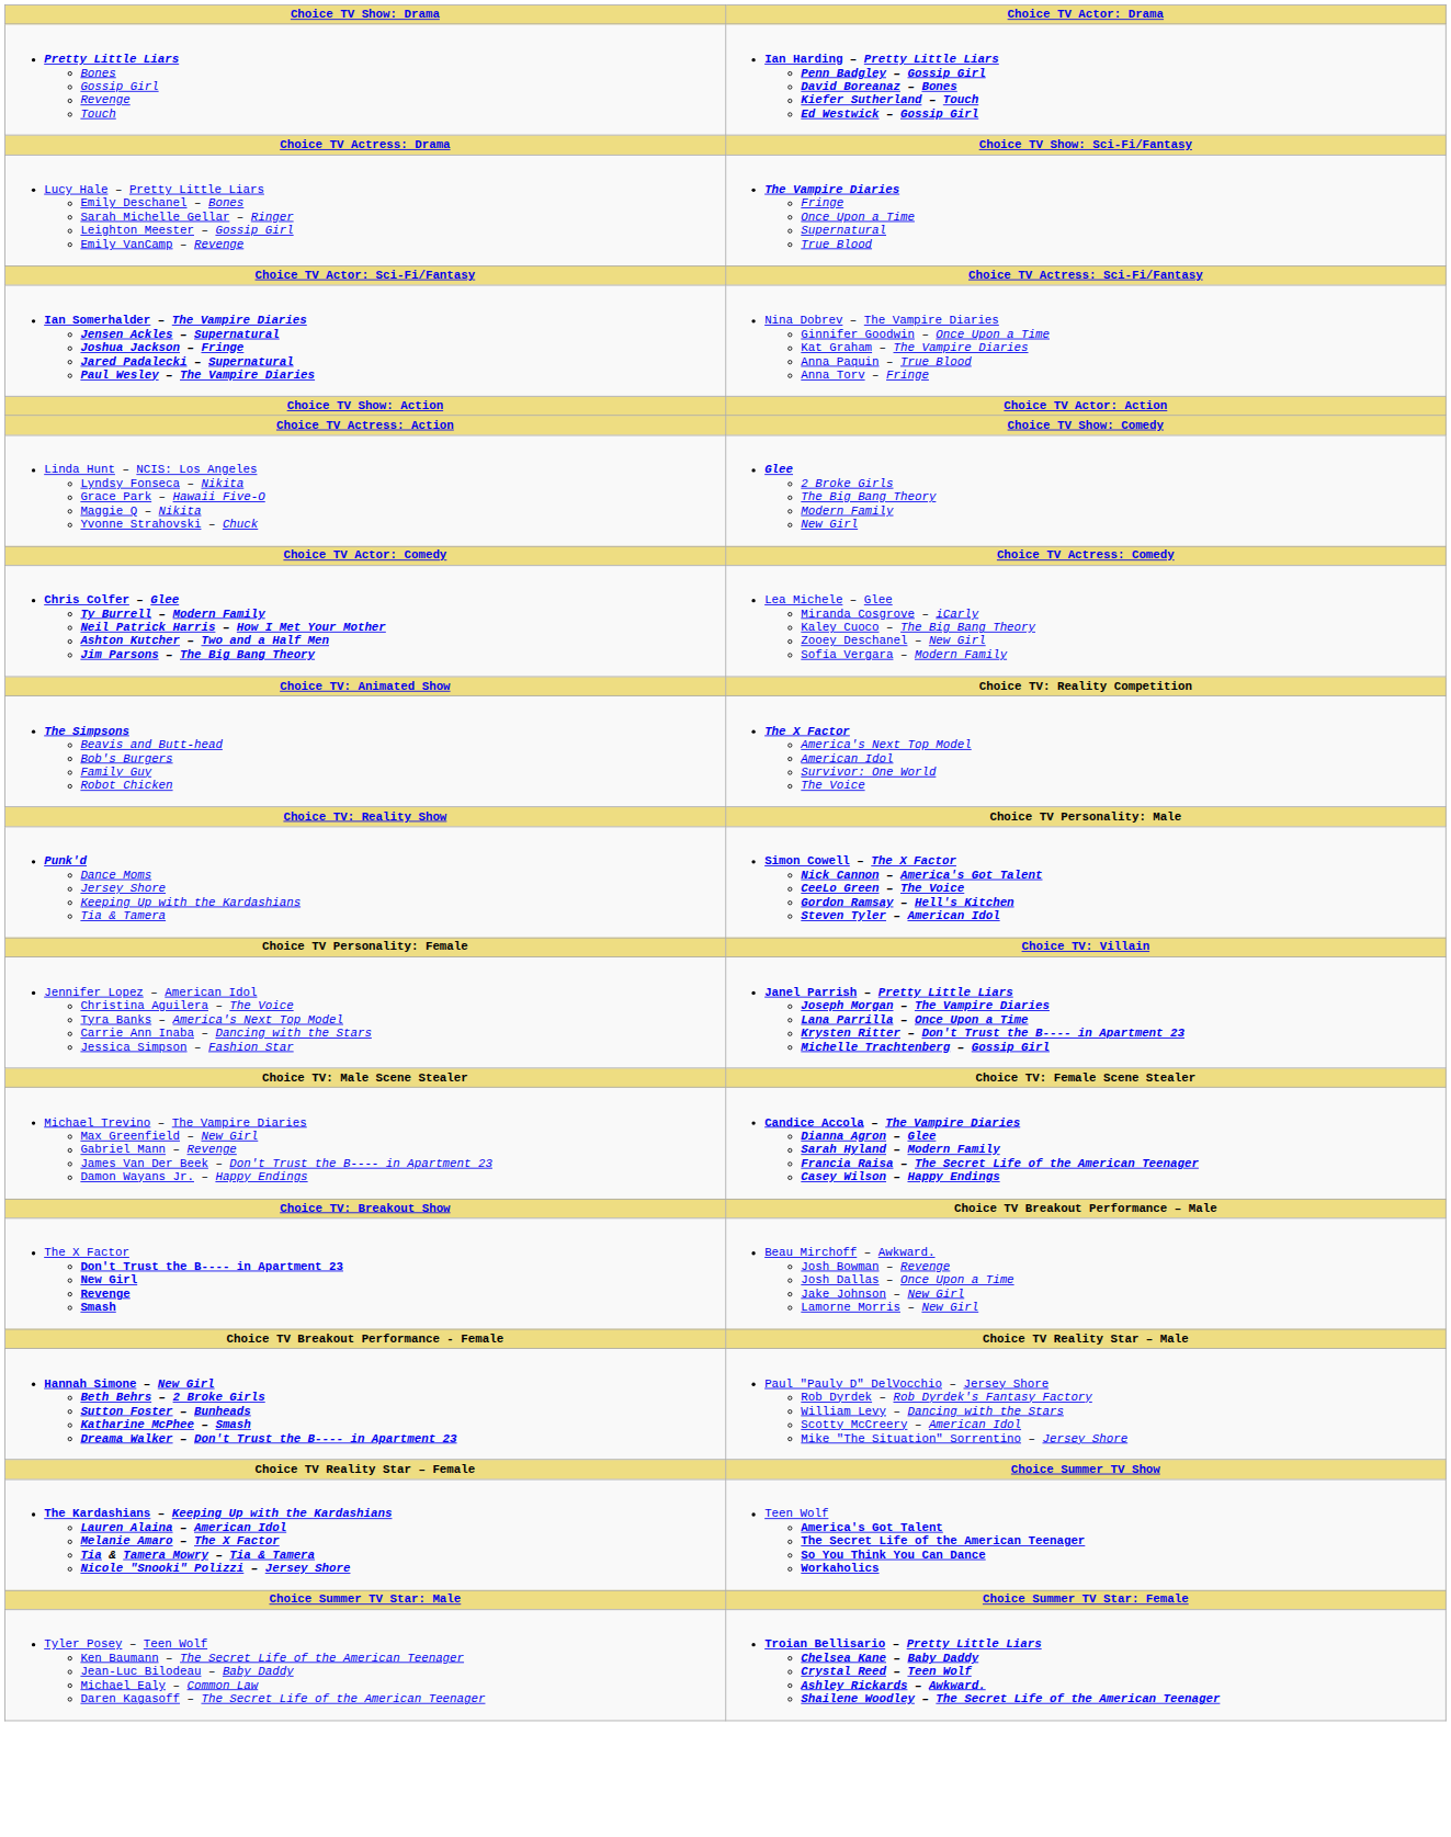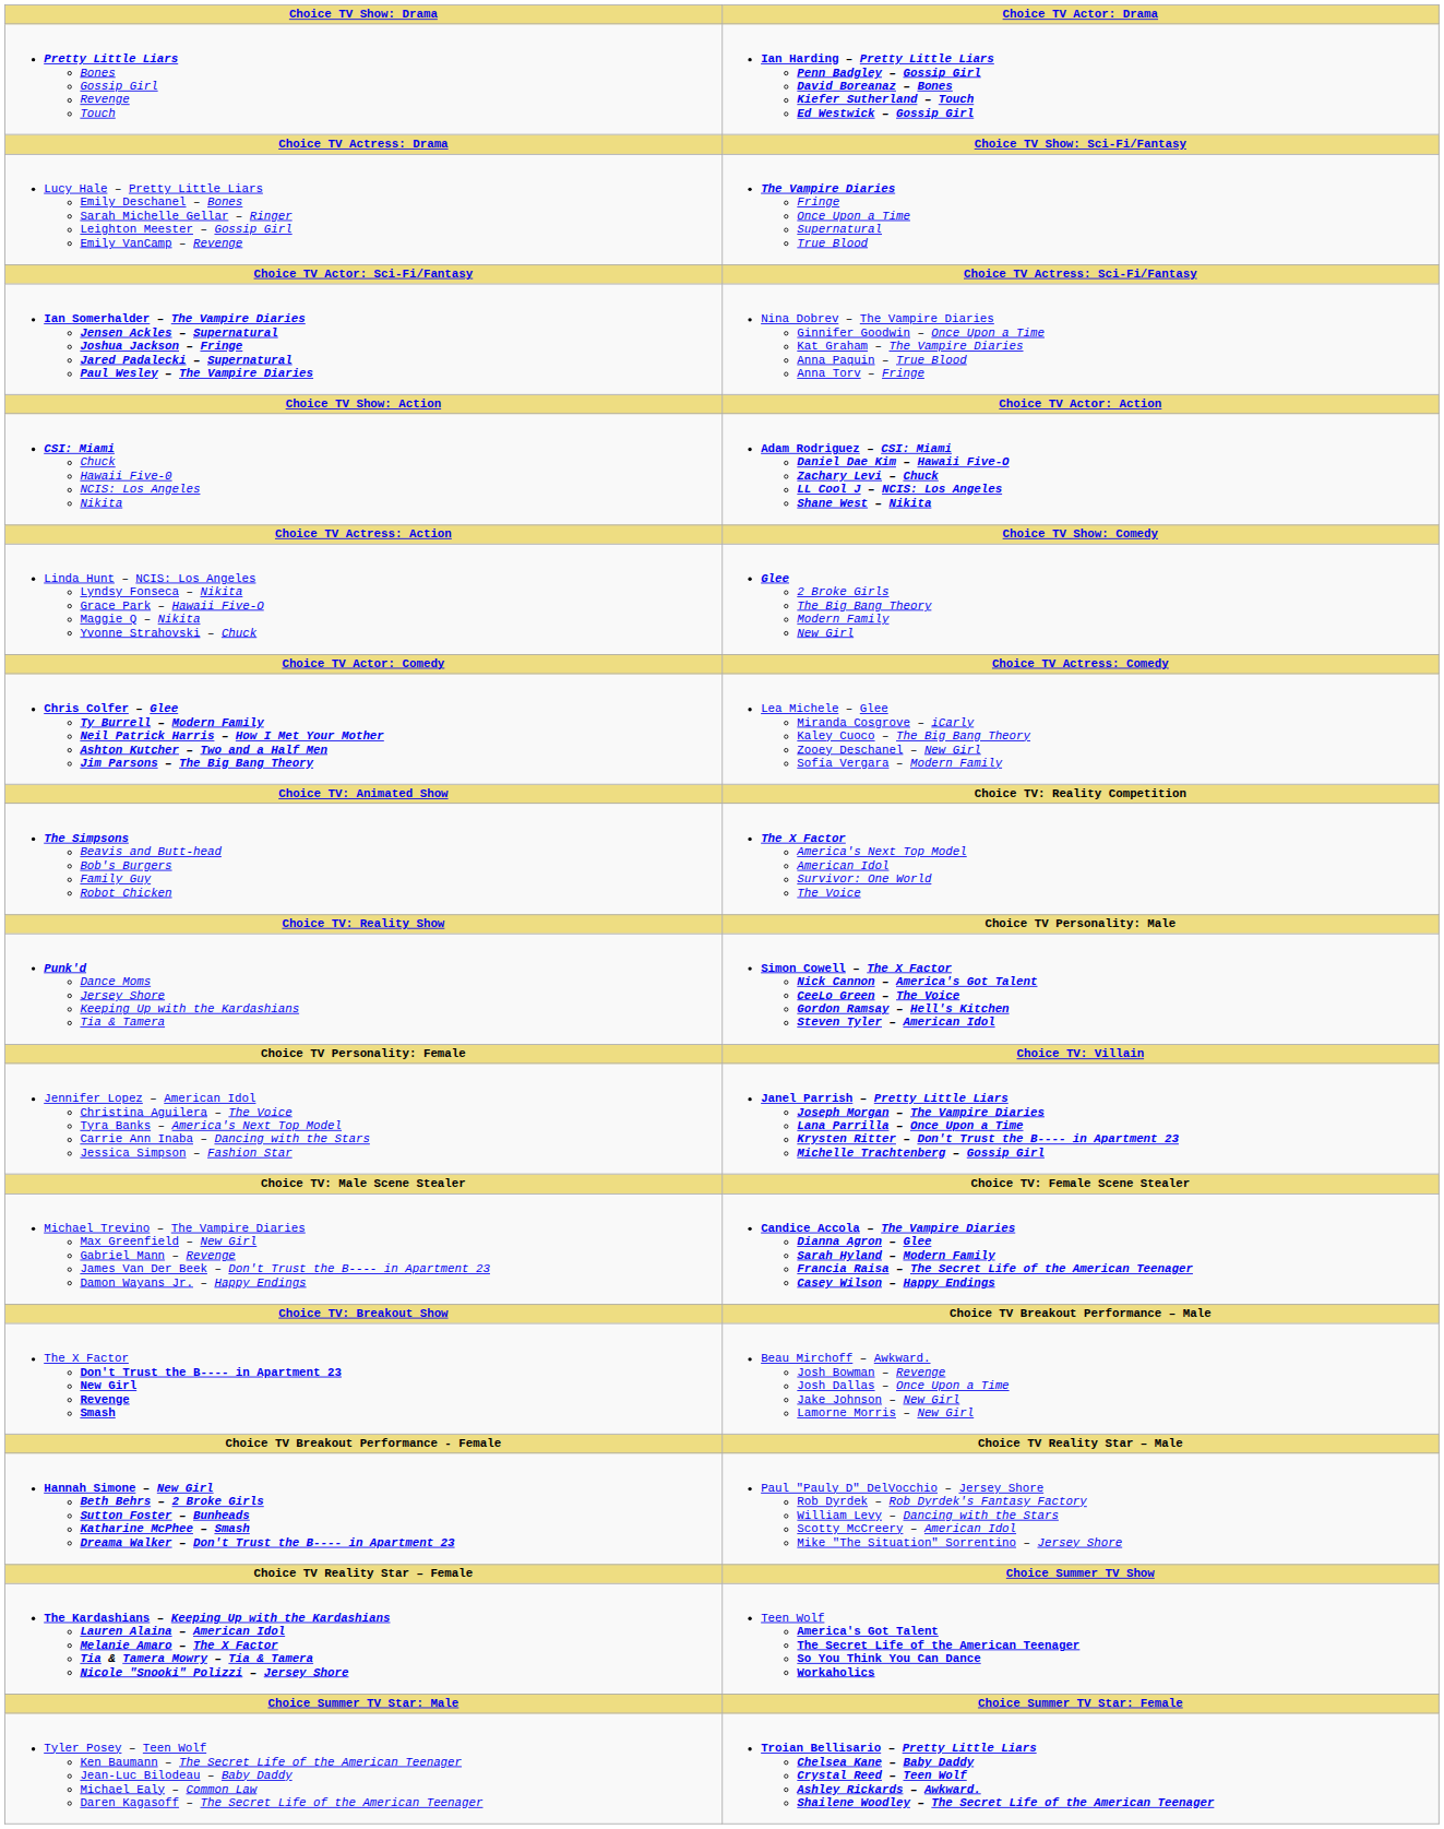+ row: CSI: Miami Chuck Hawaii Five-0 NCIS: Los Angeles Nikita | Adam Rodriguez – CSI: Miami Daniel Dae Kim – Hawaii Five-O Zachary Levi – Chuck LL Cool J – NCIS: Los Angeles Shane West – Nikita
